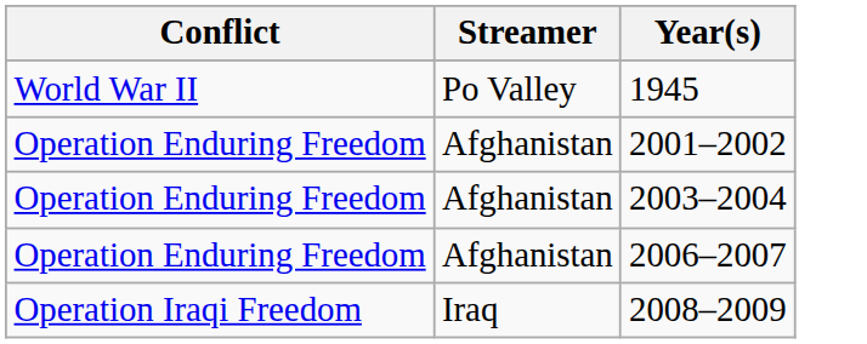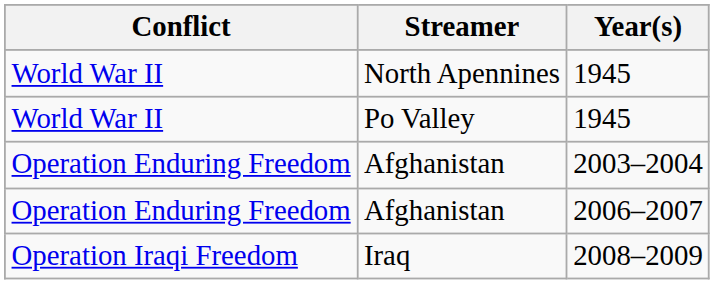+ row: World War II | North Apennines | 1945
- row: Operation Enduring Freedom | Afghanistan | 2001–2002
